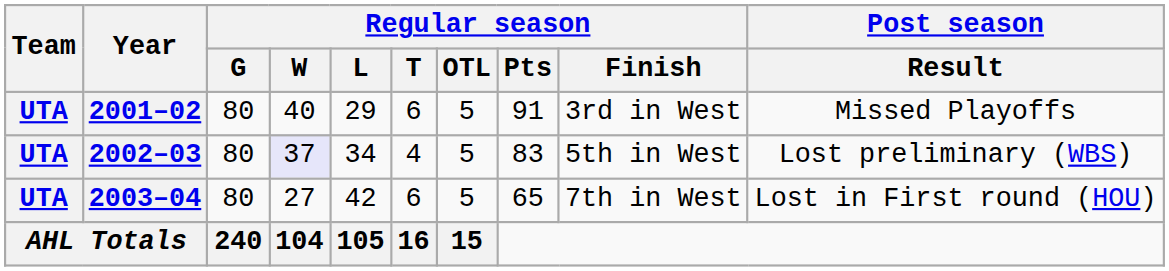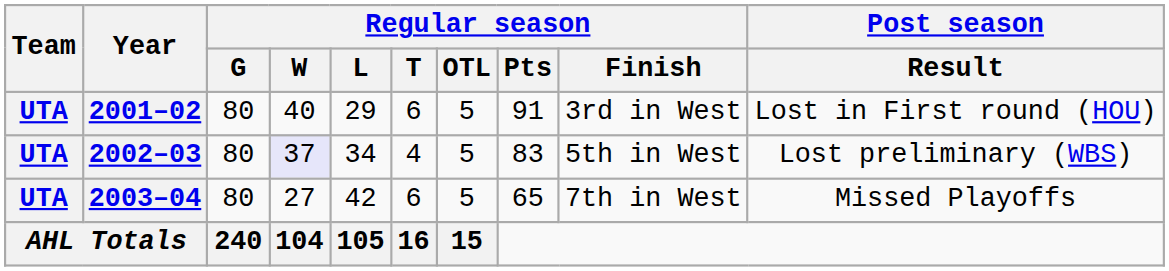2001–02 | Post season / Result: Missed Playoffs -> Lost in First round (HOU)
2003–04 | Post season / Result: Lost in First round (HOU) -> Missed Playoffs
